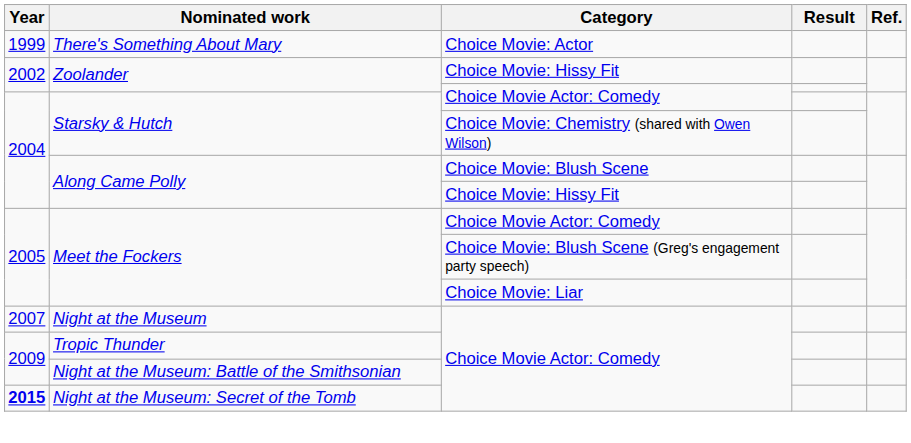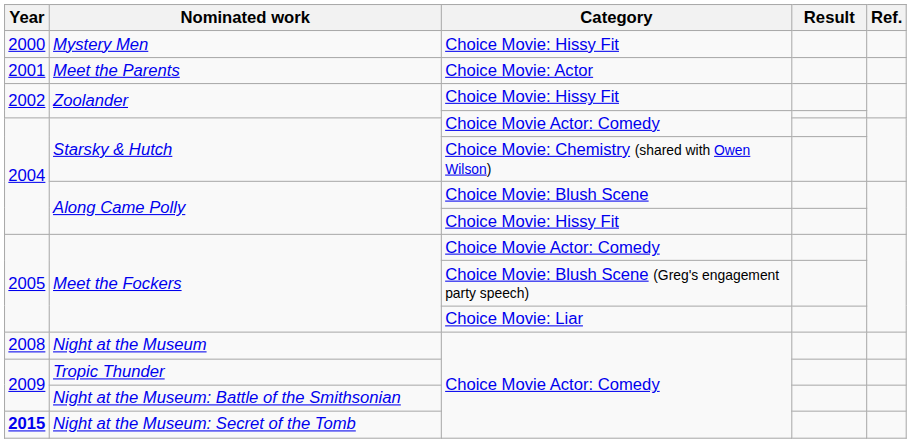- row: 1999 | There's Something About Mary | Choice Movie: Actor
+ row: 2000 | Mystery Men | Choice Movie: Hissy Fit
+ row: 2001 | Meet the Parents | Choice Movie: Actor
Night at the Museum | Year: 2007 -> 2008
